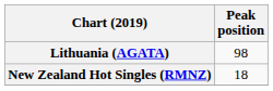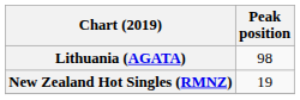New Zealand Hot Singles (RMNZ) | Peak position: 18 -> 19
